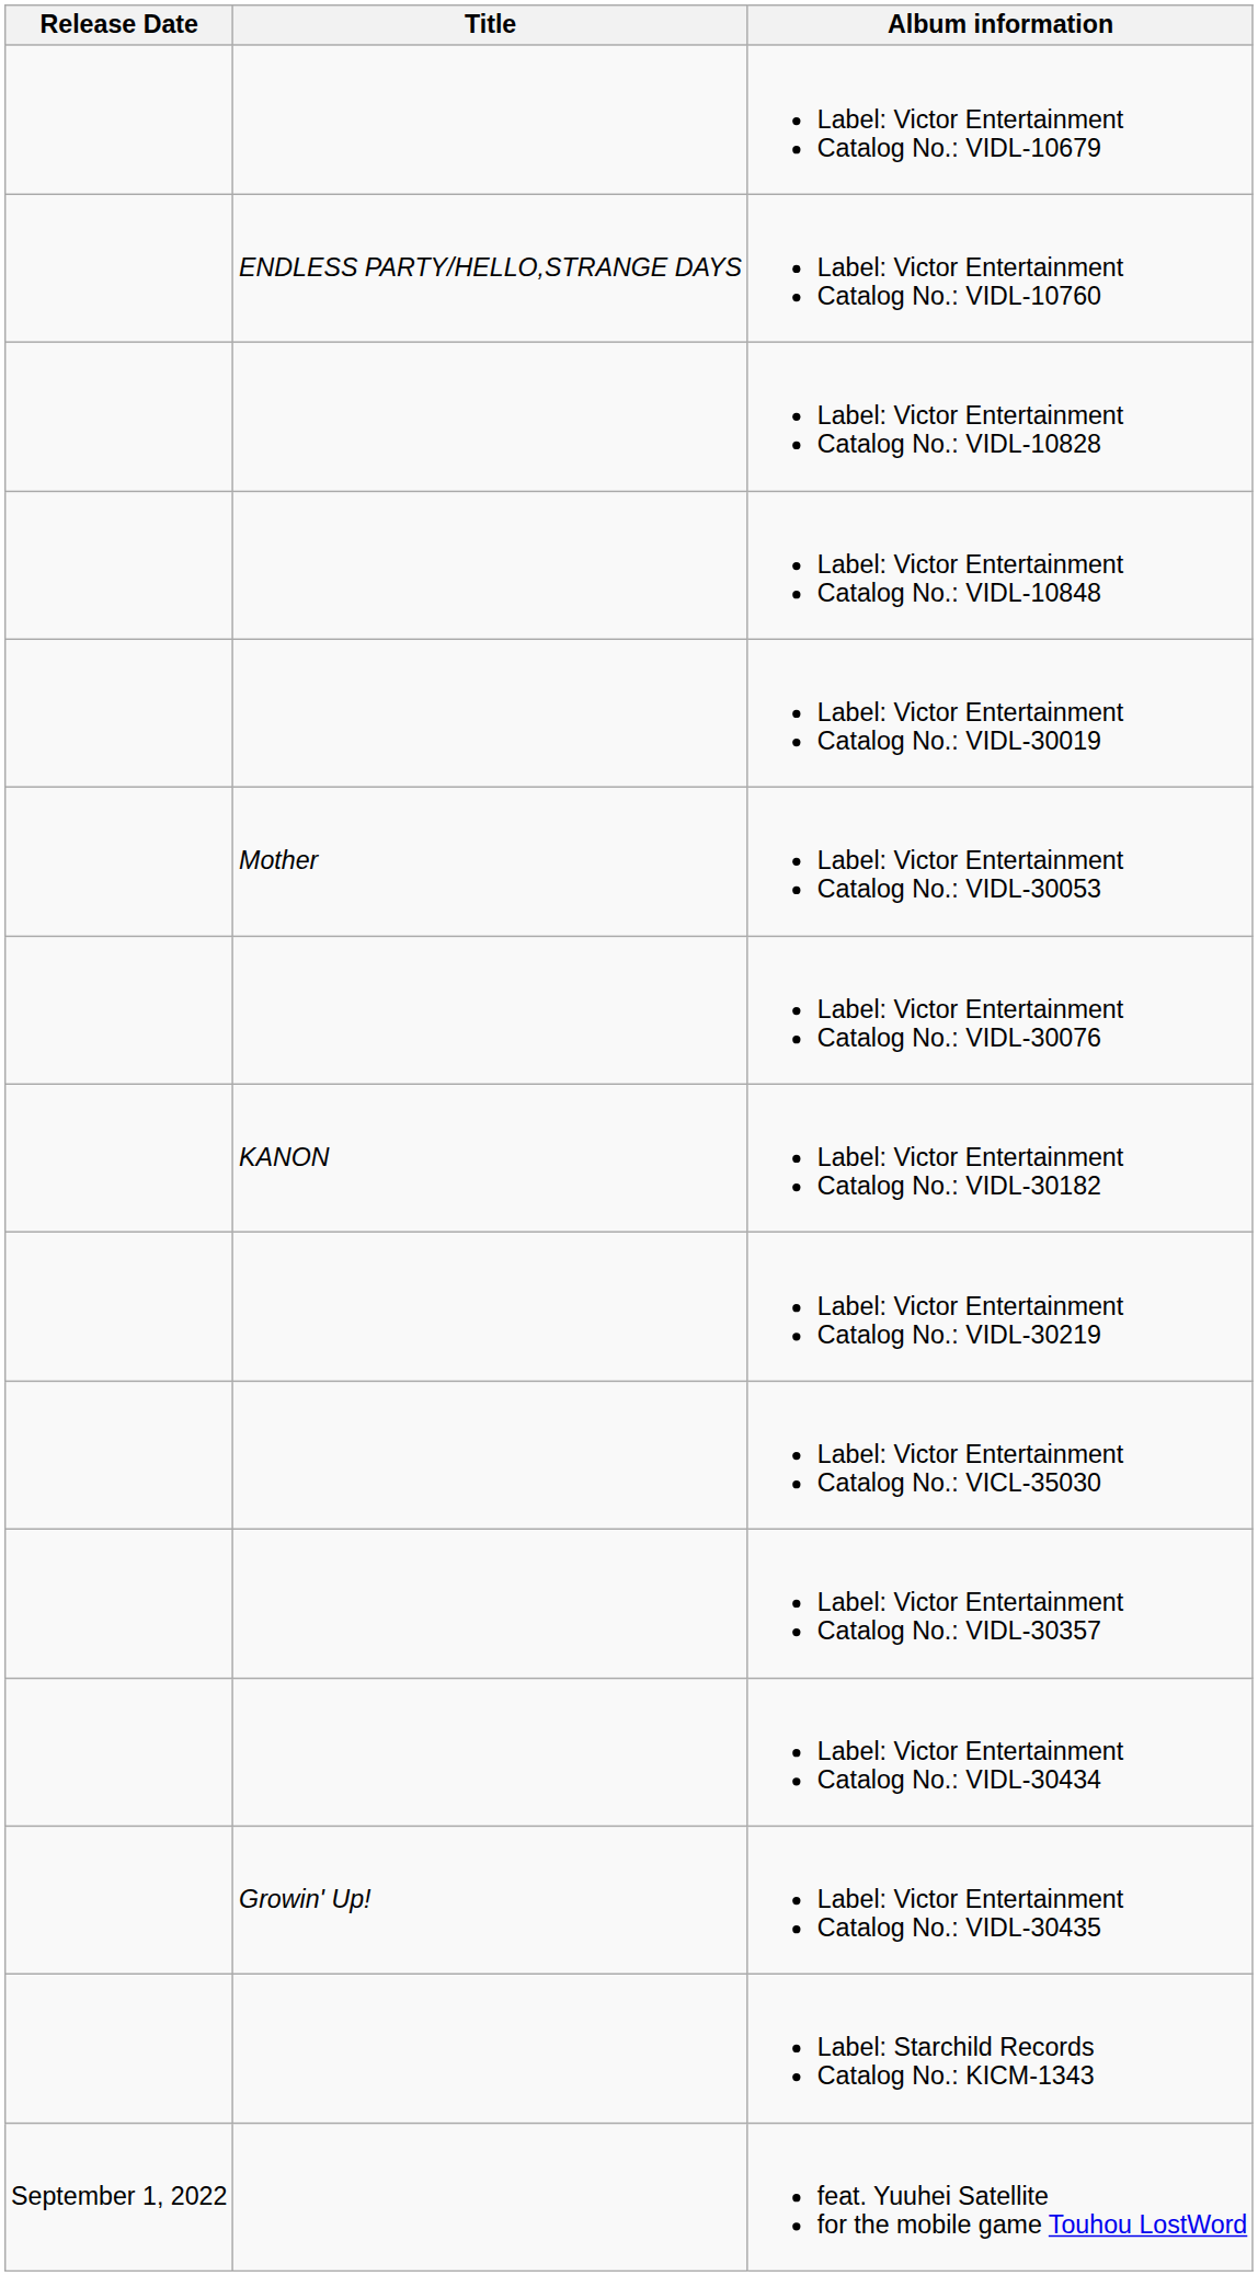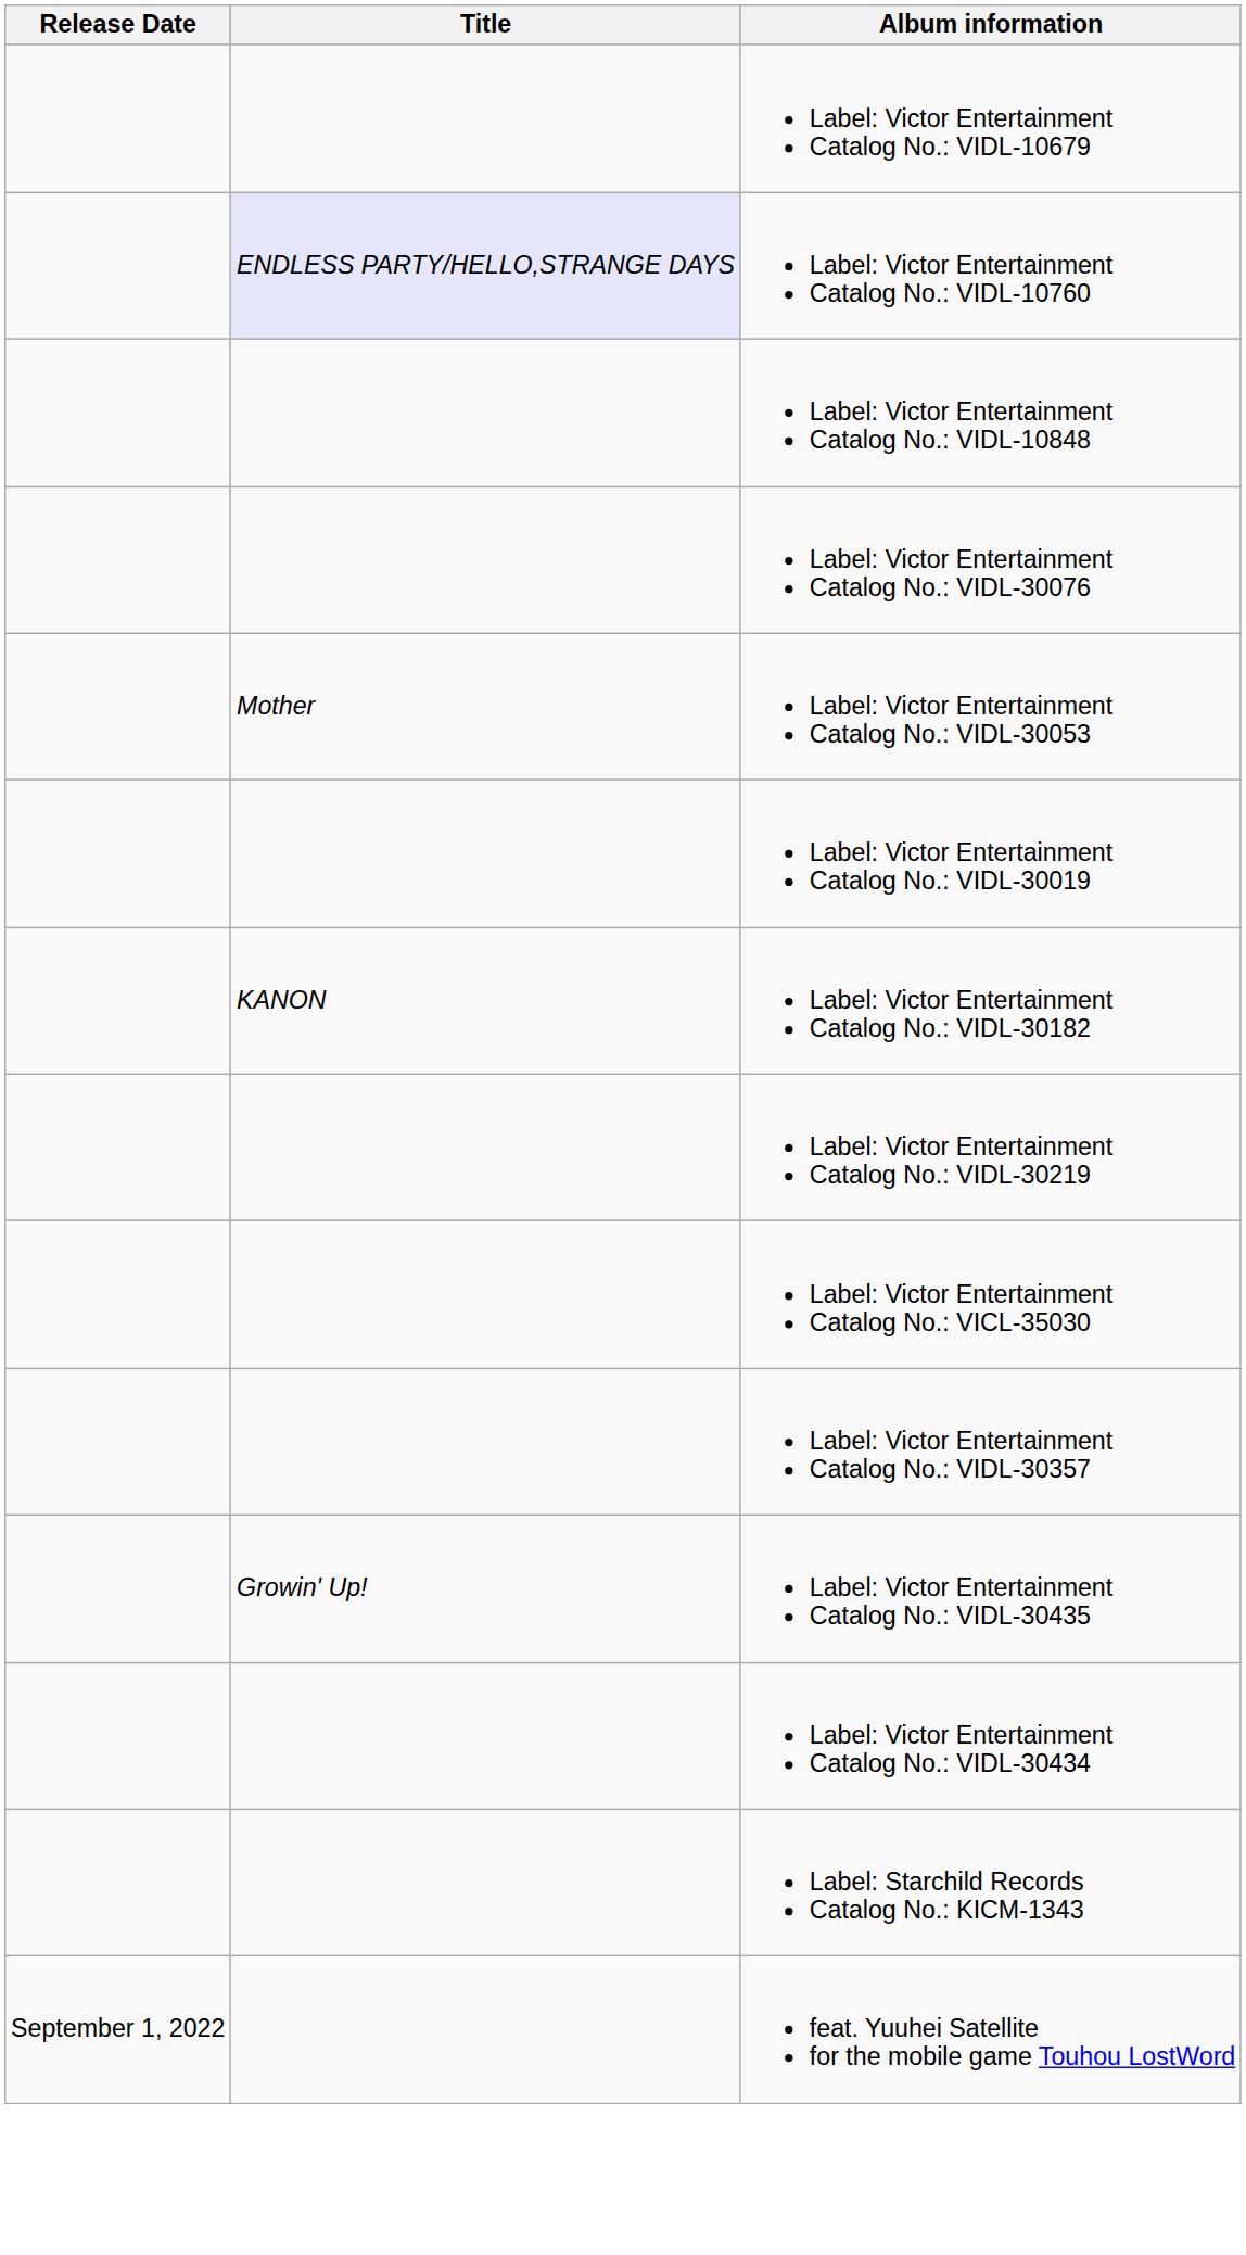Label: Victor Entertainment Catalog No.: VIDL-10760 | Title: no background -> lavender background
- row: Label: Victor Entertainment Catalog No.: VIDL-10828
rows swapped: Label: Victor Entertainment Catalog No.: VIDL-30019 <-> Label: Victor Entertainment Catalog No.: VIDL-30076
rows swapped: Label: Victor Entertainment Catalog No.: VIDL-30434 <-> Label: Victor Entertainment Catalog No.: VIDL-30435
